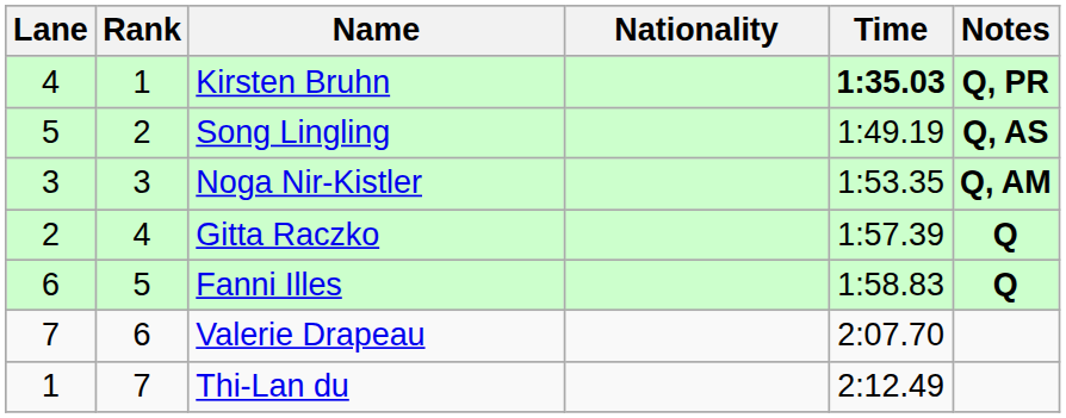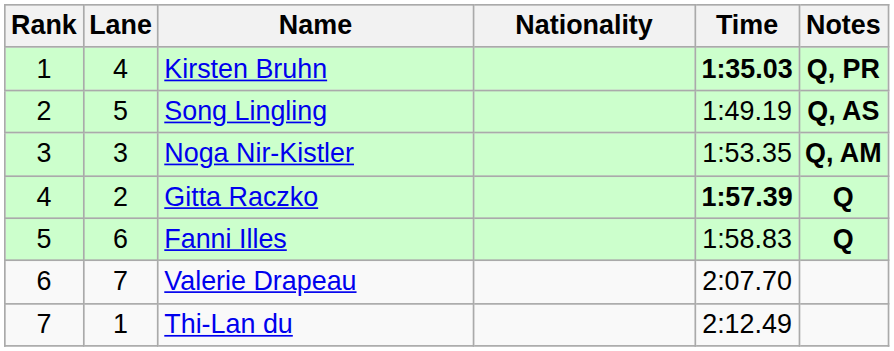columns swapped: Rank <-> Lane
Gitta Raczko | Time: normal -> bold
